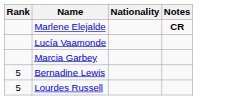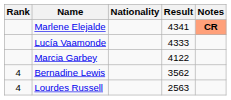+ column: Result | 4341 | 4333 | 4122 | 3562 | 2563
Marlene Elejalde | Notes: no background -> lightsalmon background
Bernadine Lewis | Rank: 5 -> 4
Lourdes Russell | Rank: 5 -> 4
